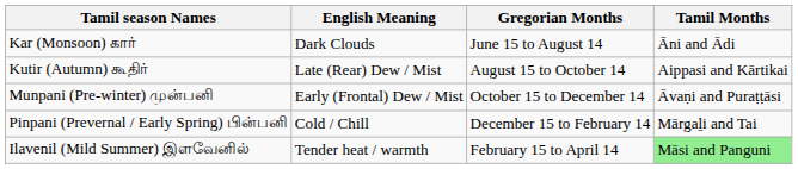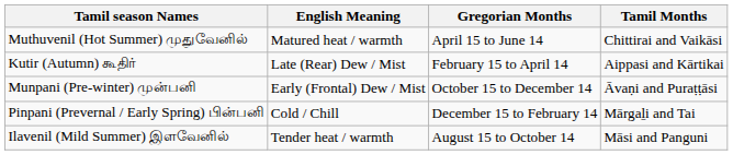+ row: Muthuvenil (Hot Summer) முதுவேனில் | Matured heat / warmth | April 15 to June 14 | Chittirai and Vaikāsi
- row: Kar (Monsoon) கார் | Dark Clouds | June 15 to August 14 | Āni and Ādi
Kutir (Autumn) கூதிர் | Gregorian Months: August 15 to October 14 -> February 15 to April 14
Ilavenil (Mild Summer) இளவேனில் | Gregorian Months: February 15 to April 14 -> August 15 to October 14
Ilavenil (Mild Summer) இளவேனில் | Tamil Months: lightgreen background -> no background
